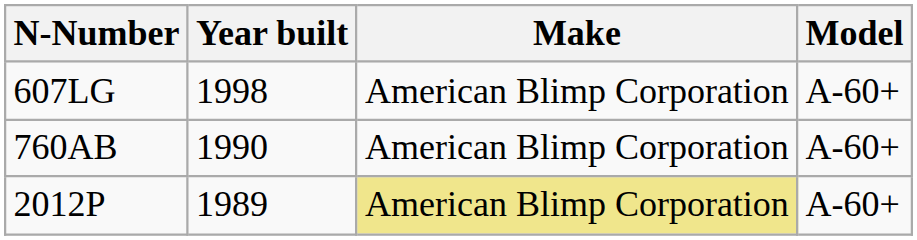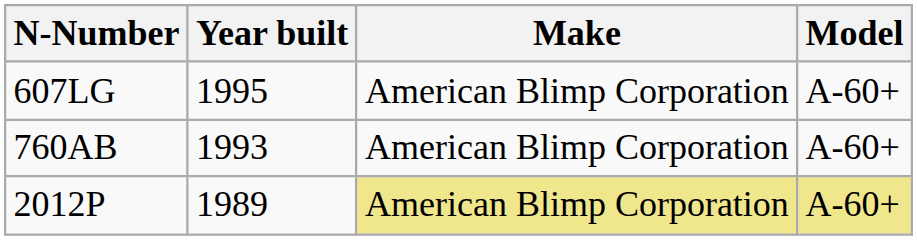607LG | Year built: 1998 -> 1995
760AB | Year built: 1990 -> 1993
2012P | Model: no background -> khaki background
